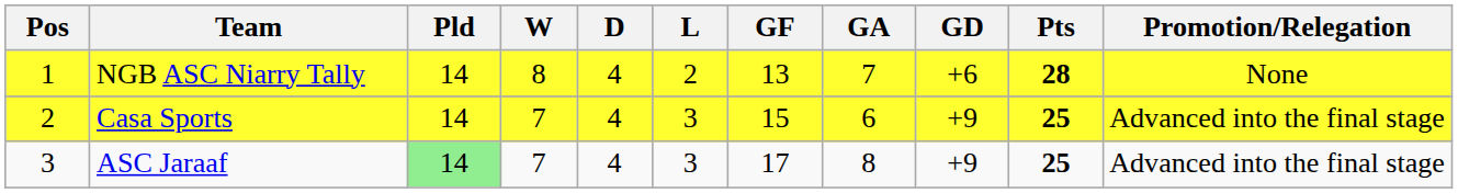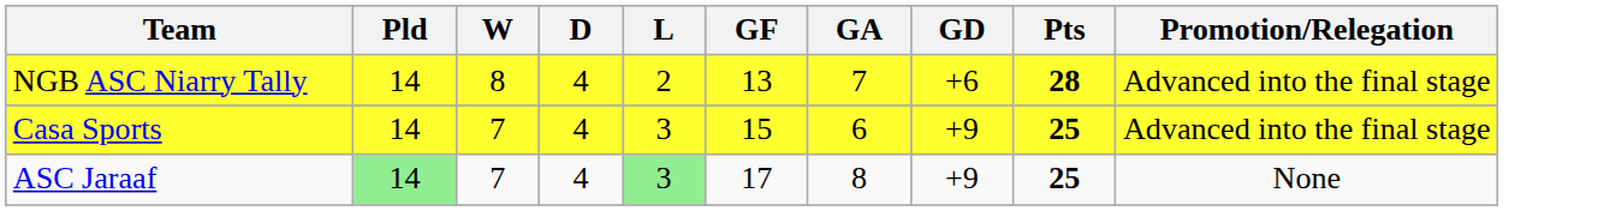- column: Pos | 1 | 2 | 3
NGB ASC Niarry Tally | Promotion/Relegation: None -> Advanced into the final stage
ASC Jaraaf | L: no background -> lightgreen background
ASC Jaraaf | Promotion/Relegation: Advanced into the final stage -> None
